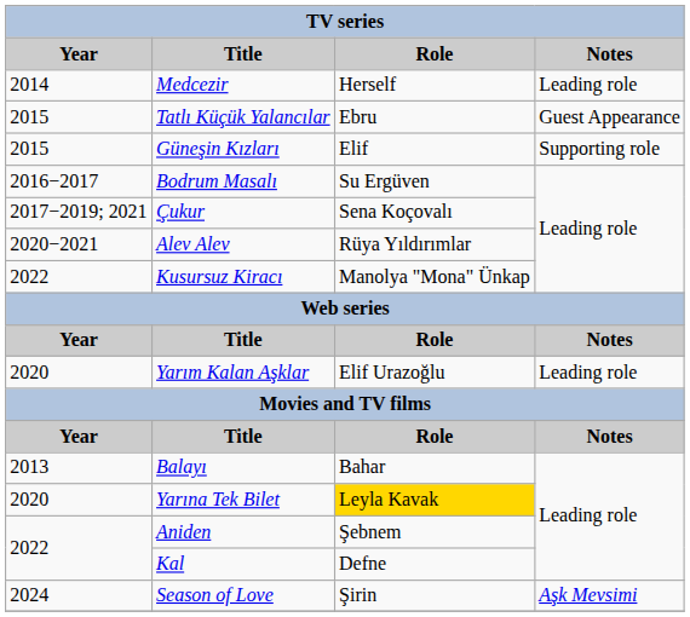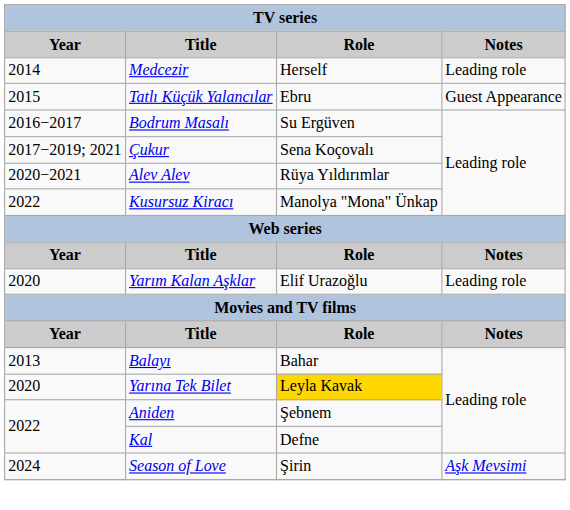- row: 2015 | Güneşin Kızları | Elif | Supporting role
